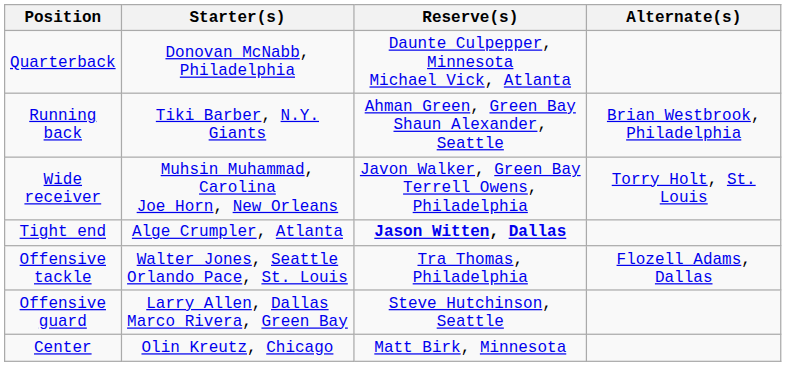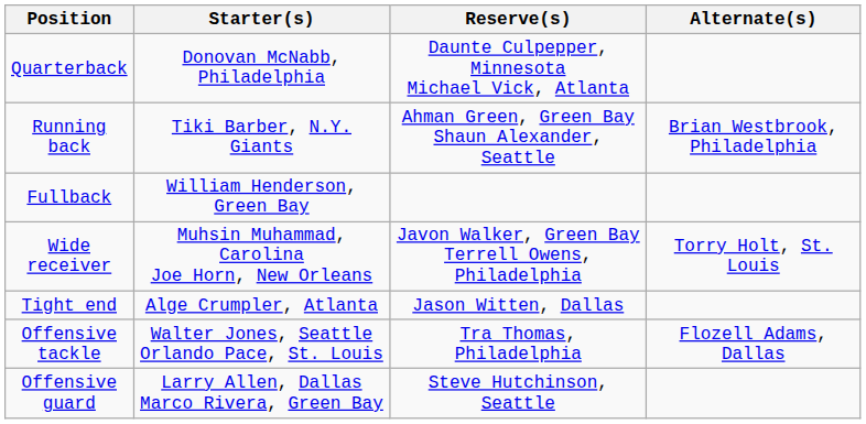+ row: Fullback | William Henderson, Green Bay
Tight end | Reserve(s): bold -> normal
- row: Center | Olin Kreutz, Chicago | Matt Birk, Minnesota
